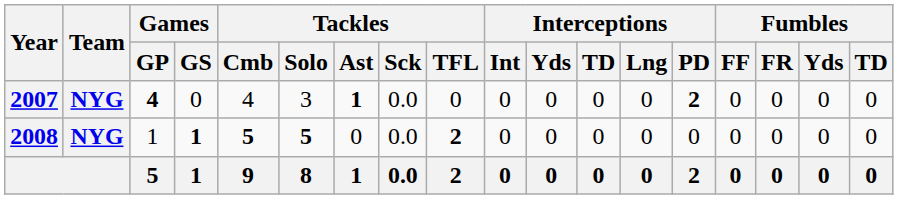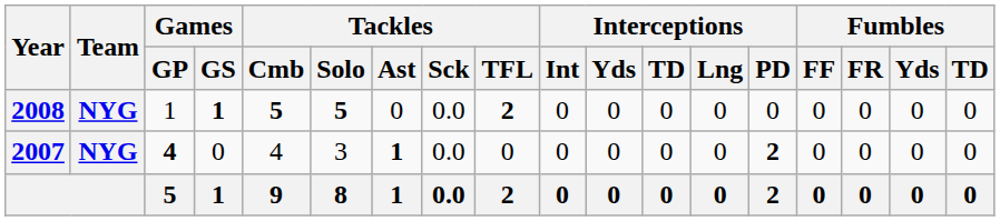rows swapped: 2007 <-> 2008
